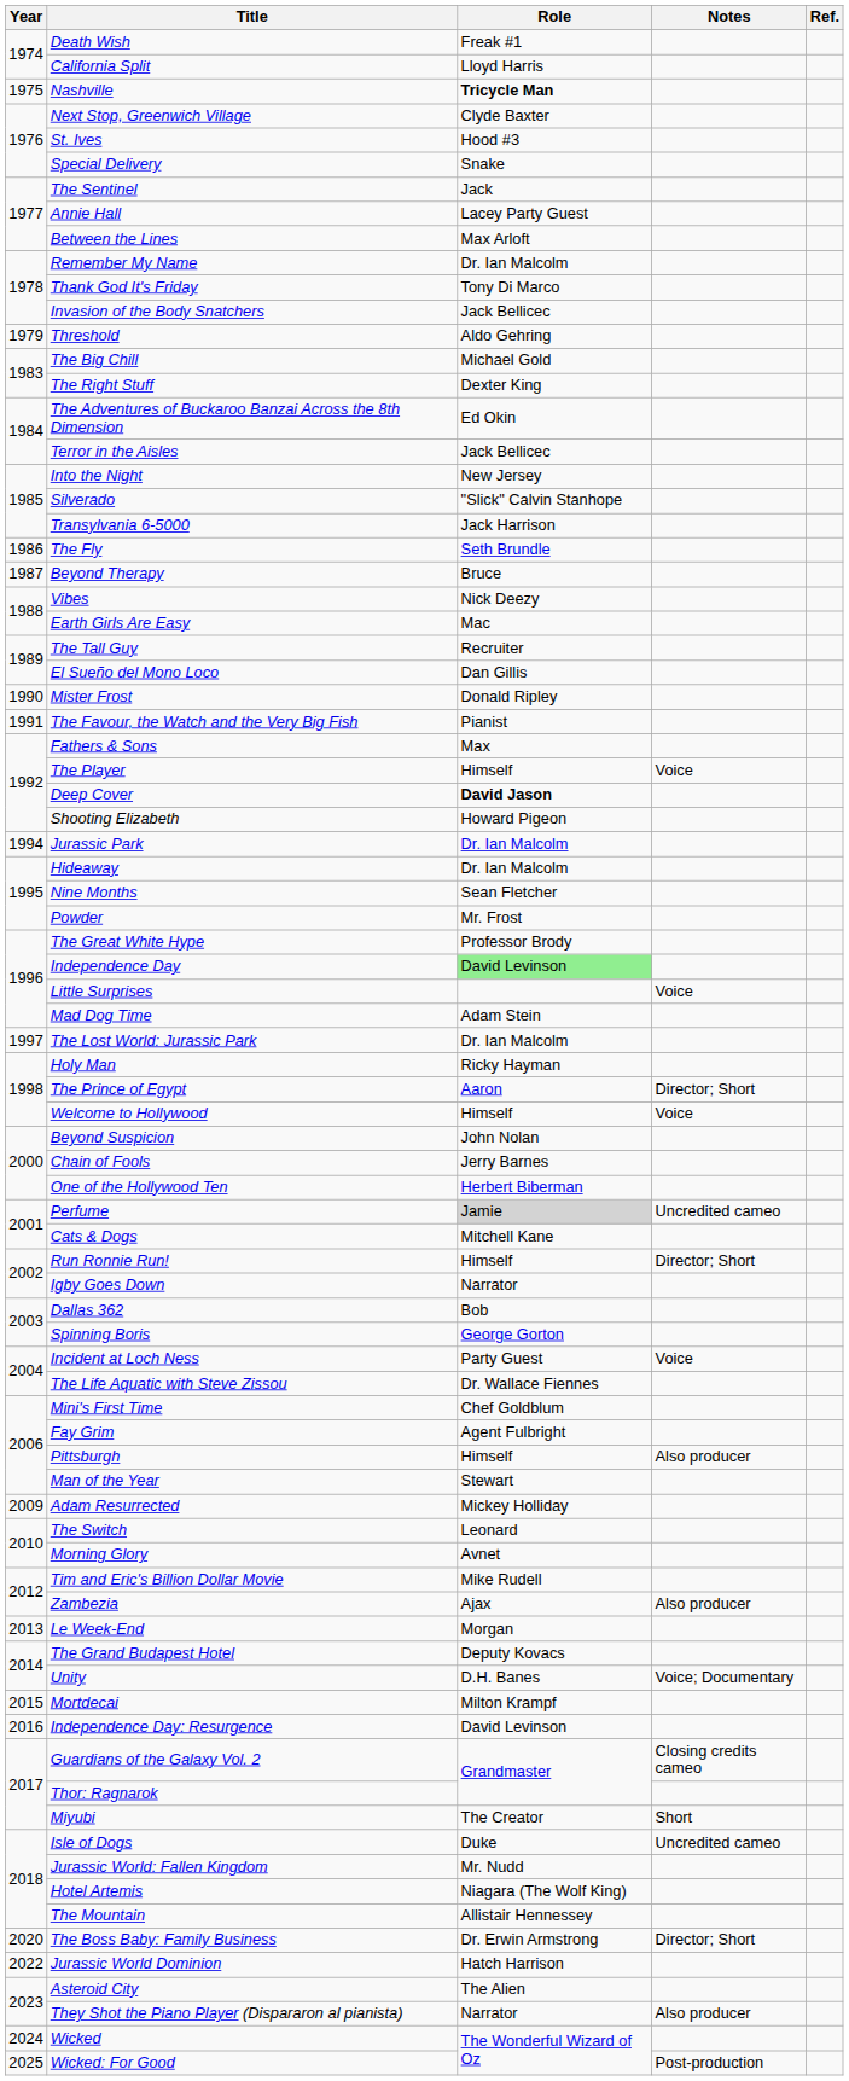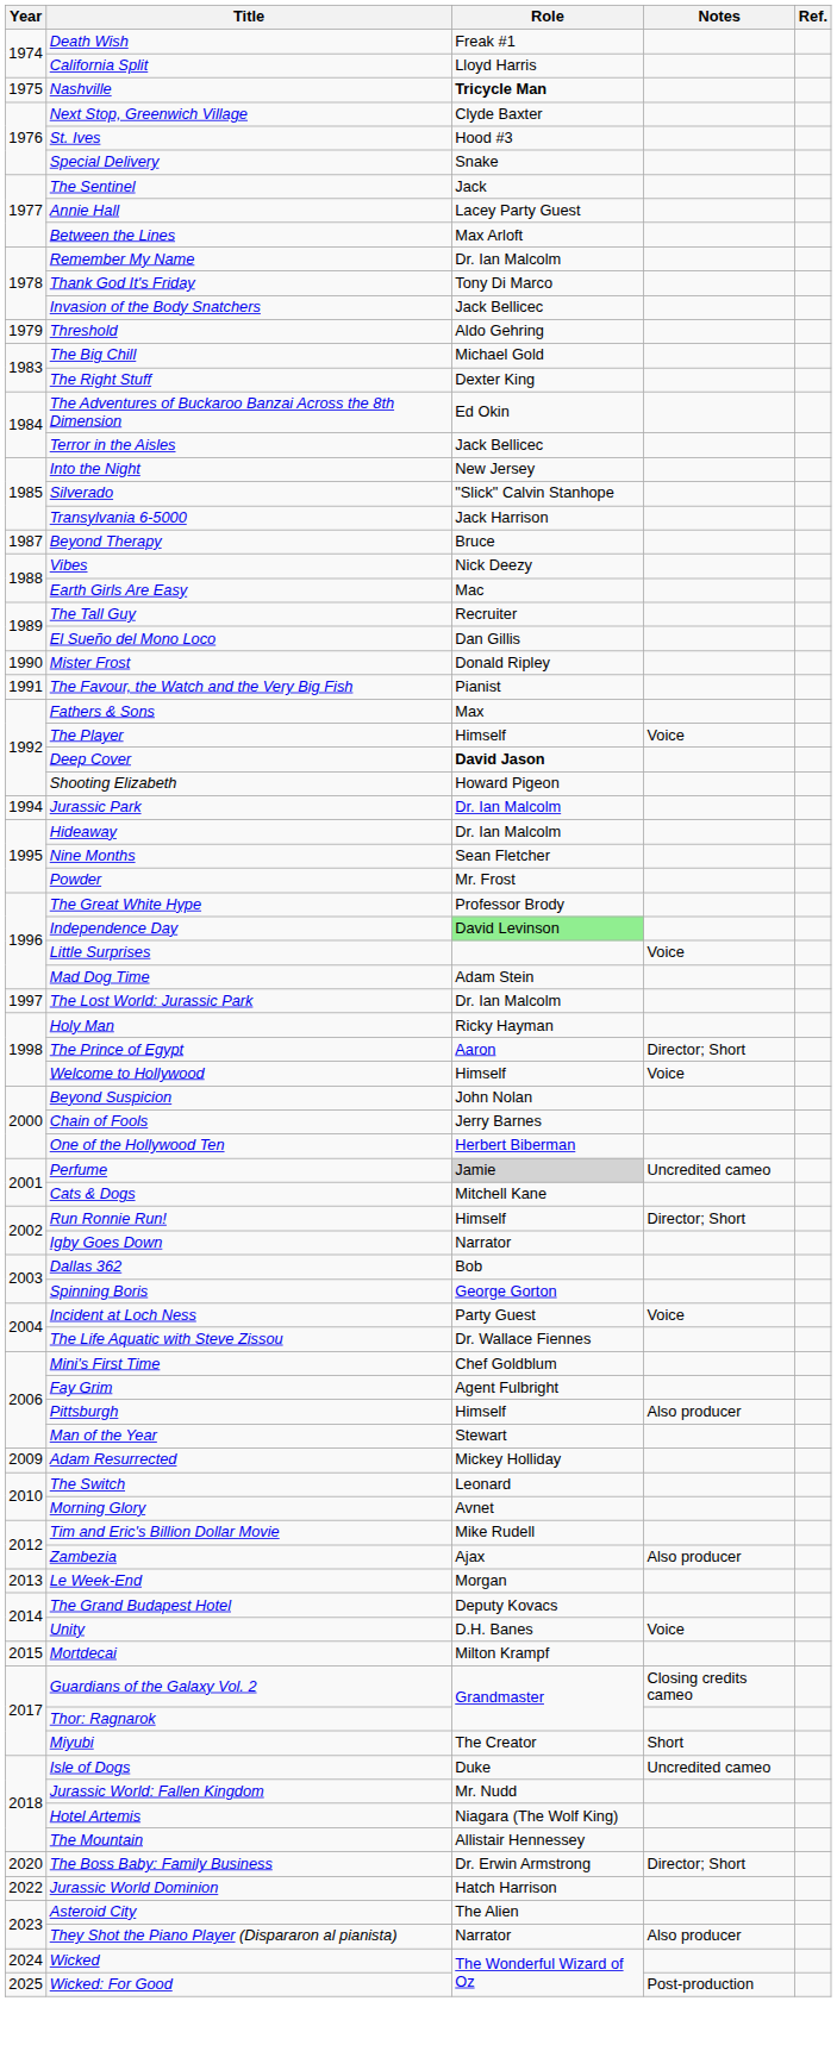- row: 1986 | The Fly | Seth Brundle
Unity | Notes: Voice; Documentary -> Voice
- row: 2016 | Independence Day: Resurgence | David Levinson
